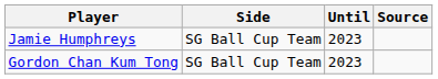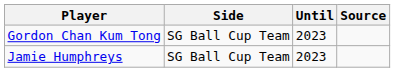rows swapped: Gordon Chan Kum Tong <-> Jamie Humphreys
